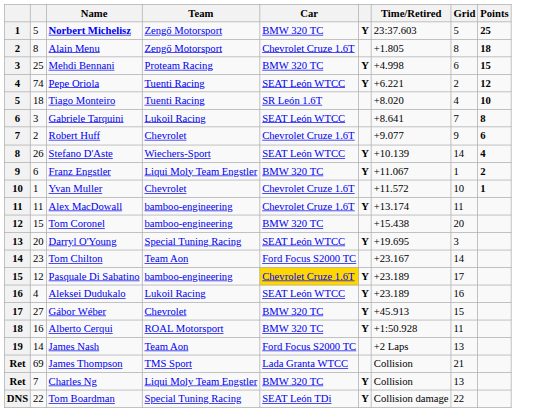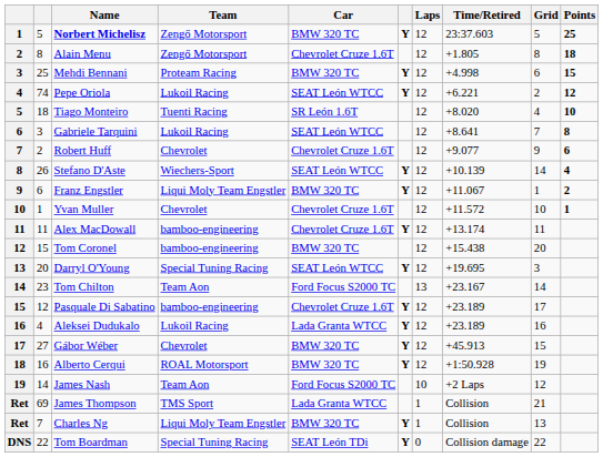+ column: Laps | 12 | 12 | 12 | 12 | 12 | 12 | 12 | 12 | 12 | 12 | 12 | 12 | 12 | 13 | 12 | 12 | 12 | 12 | 10 | 1 | 1 | 0
Pepe Oriola | Team: Tuenti Racing -> Lukoil Racing
Pasquale Di Sabatino | Car: gold background -> no background
Aleksei Dudukalo | Car: SEAT León WTCC -> Lada Granta WTCC
Alberto Cerqui | Grid: 11 -> 19
James Nash | Grid: 13 -> 12
